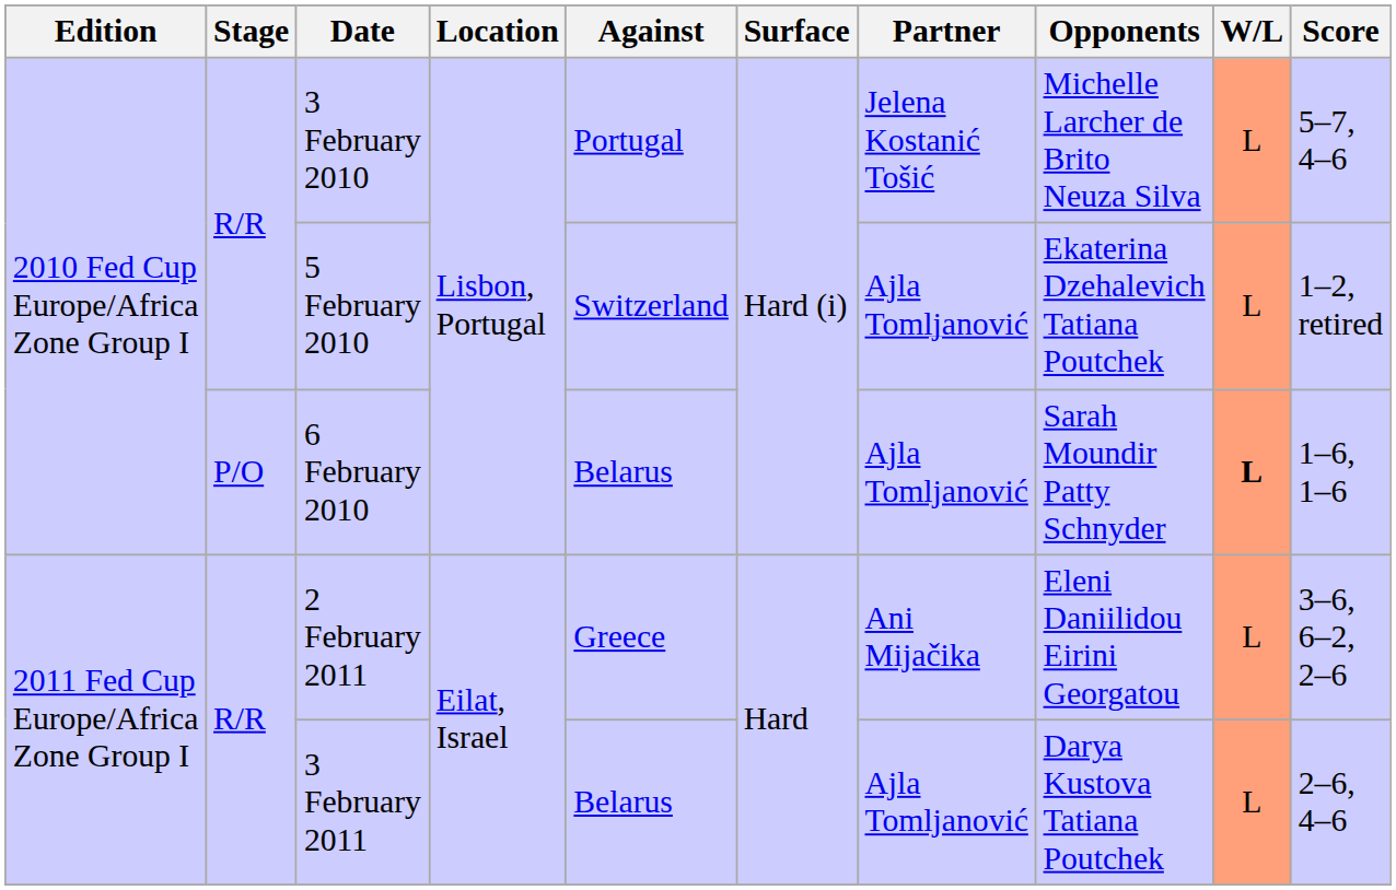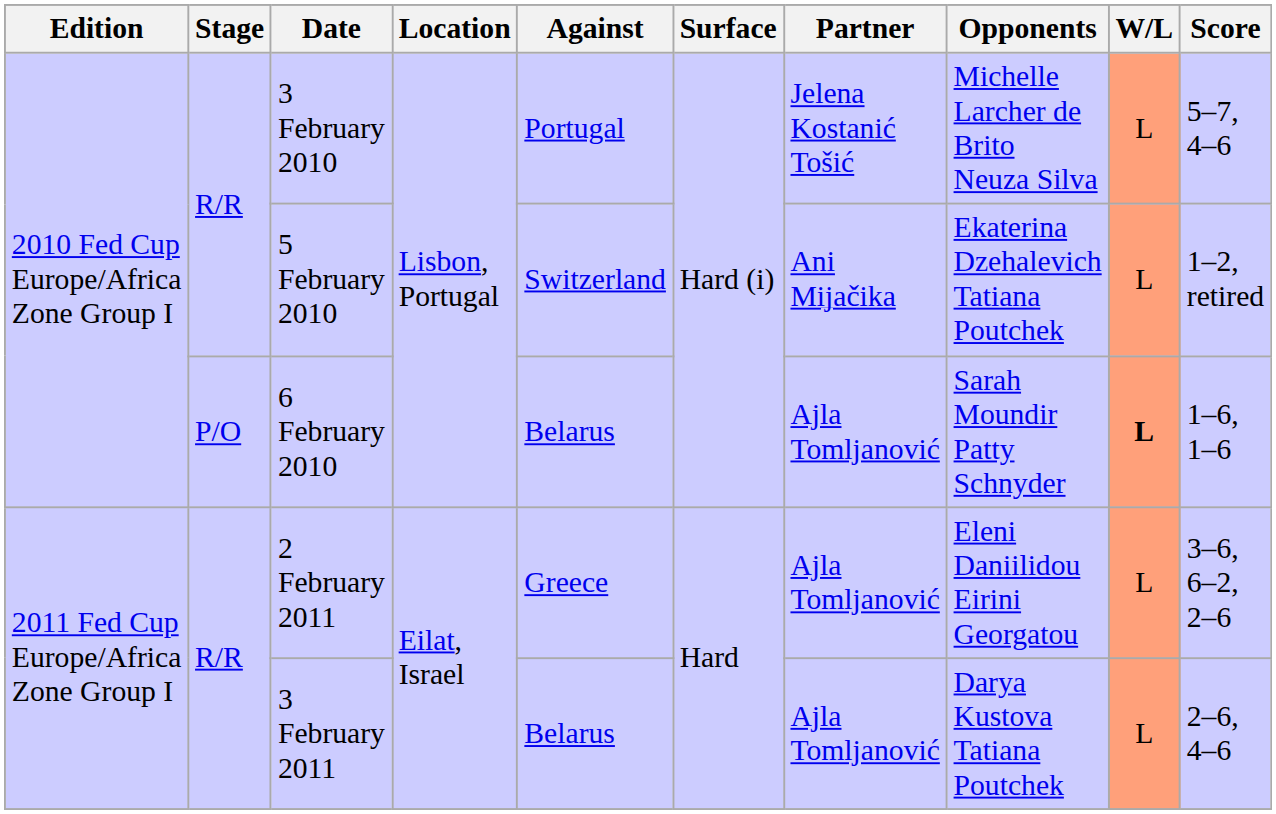5 February 2010 | Partner: Ajla Tomljanović -> Ani Mijačika
2 February 2011 | Partner: Ani Mijačika -> Ajla Tomljanović
